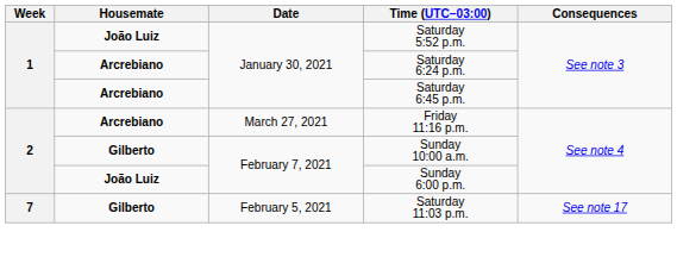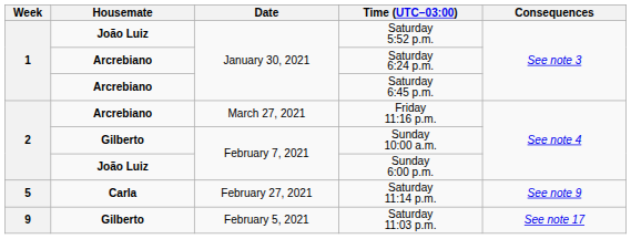+ row: 5 | Carla | February 27, 2021 | Saturday 11:14 p.m. | See note 9
Saturday 11:03 p.m. | Week: 7 -> 9
